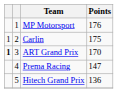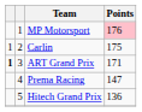MP Motorsport | Points: no background -> pink background
ART Grand Prix | Points: 170 -> 171
